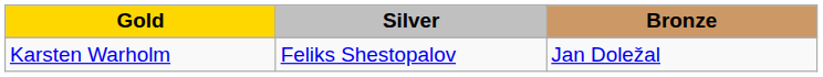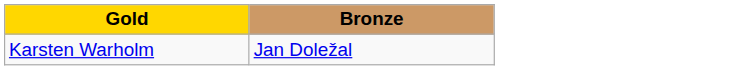- column: Silver | Feliks Shestopalov
